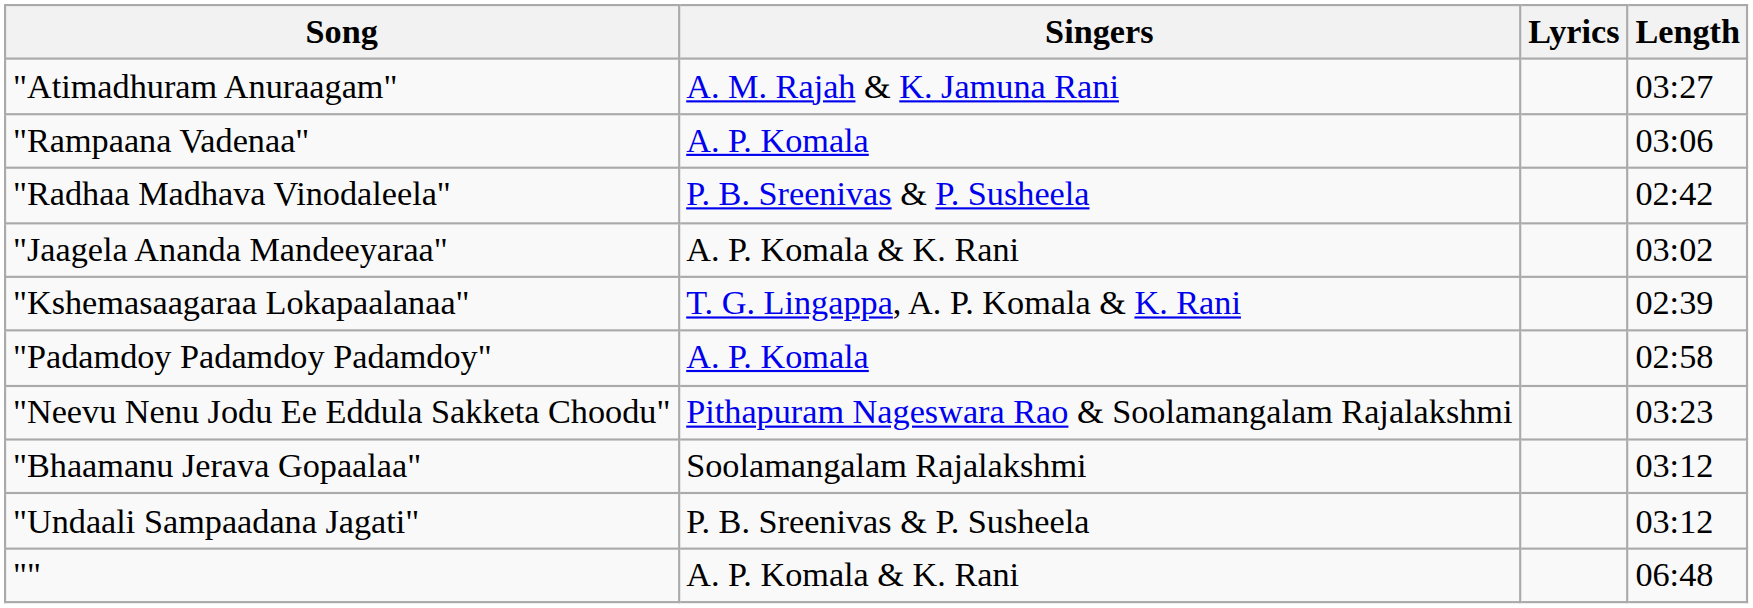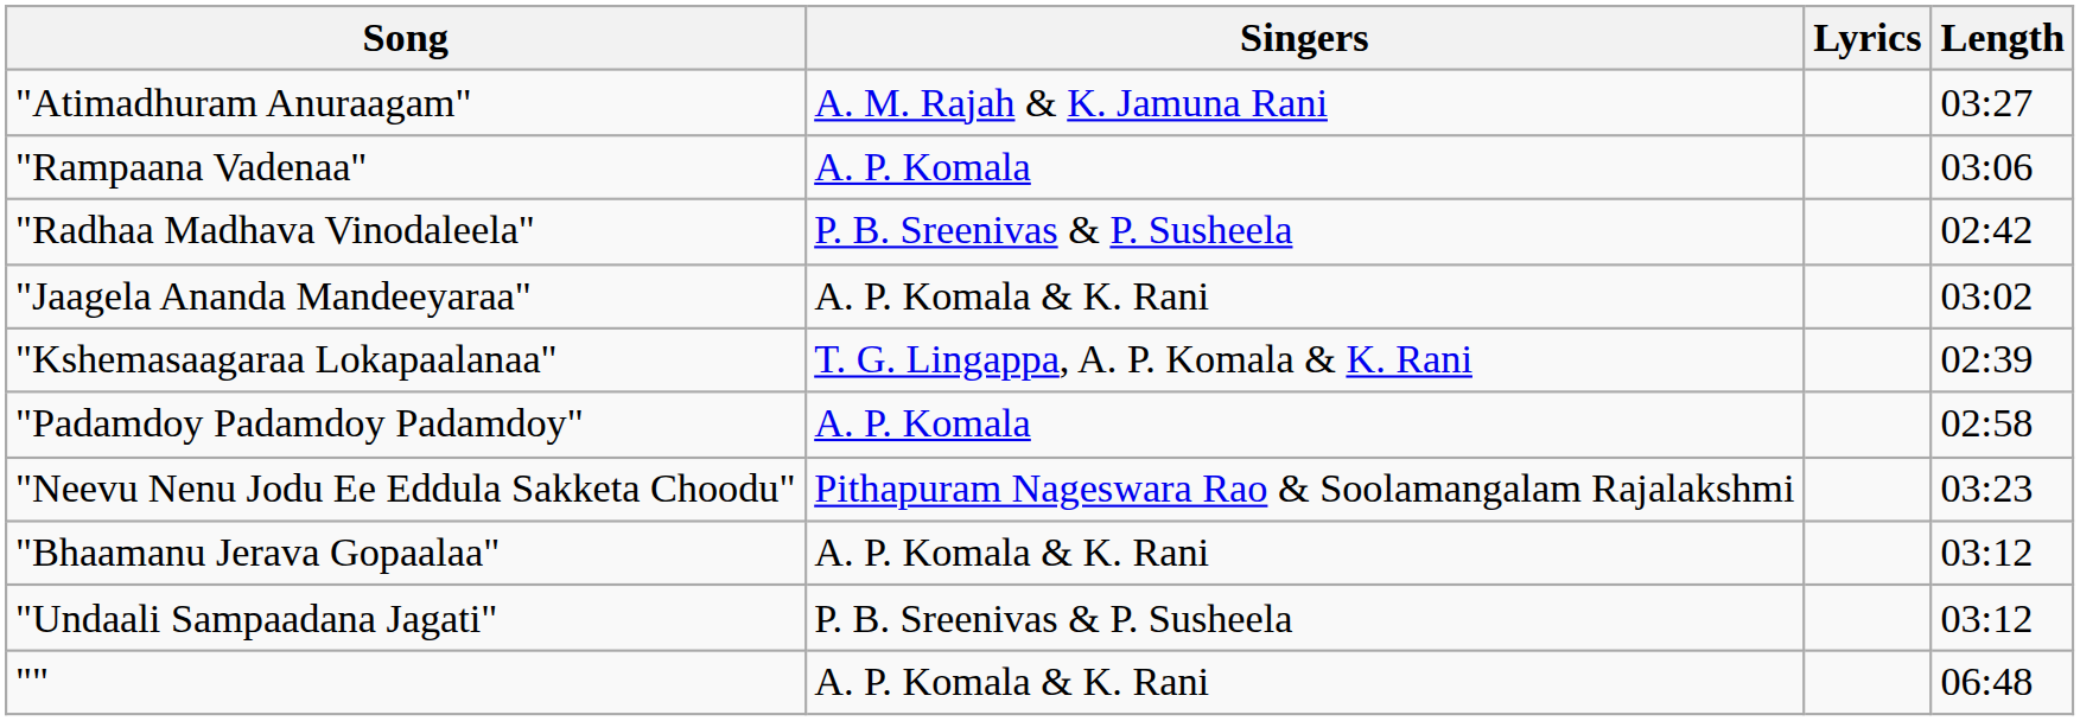"Bhaamanu Jerava Gopaalaa" | Singers: Soolamangalam Rajalakshmi -> A. P. Komala & K. Rani
